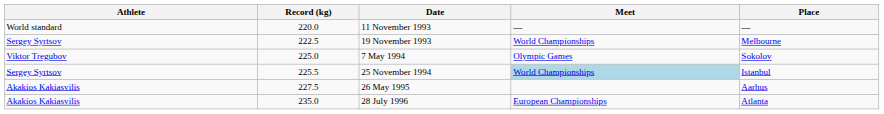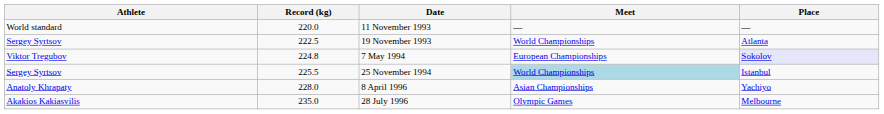19 November 1993 | Place: Melbourne -> Atlanta
7 May 1994 | Record (kg): 225.0 -> 224.8
7 May 1994 | Meet: Olympic Games -> European Championships
7 May 1994 | Place: no background -> lavender background
- row: Akakios Kakiasvilis | 227.5 | 26 May 1995 | Aarhus
+ row: Anatoly Khrapaty | 228.0 | 8 April 1996 | Asian Championships | Yachiyo
28 July 1996 | Meet: European Championships -> Olympic Games
28 July 1996 | Place: Atlanta -> Melbourne
